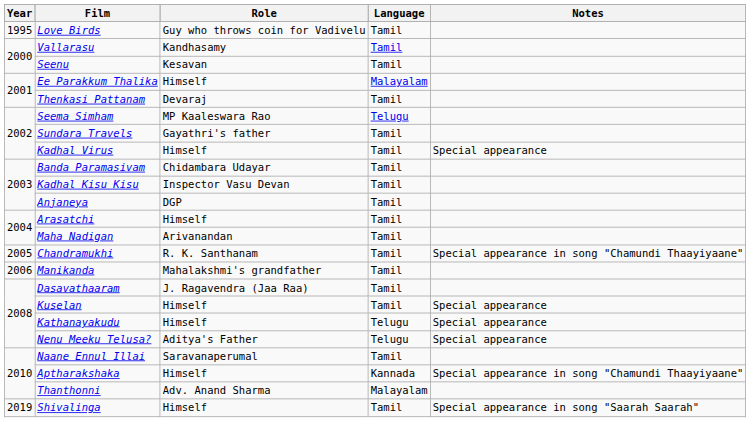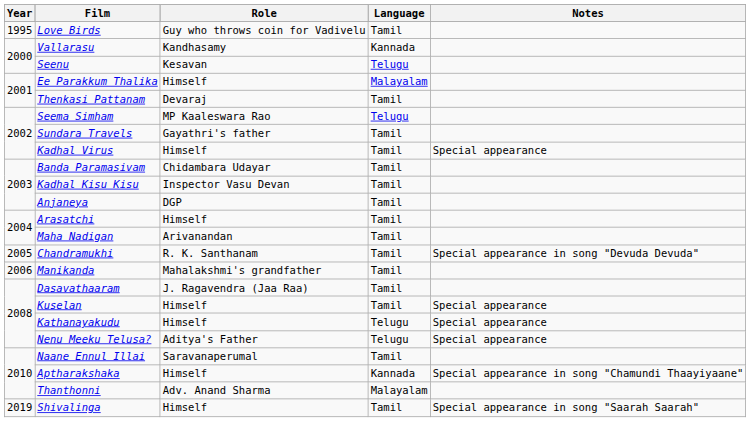Vallarasu | Language: Tamil -> Kannada
Seenu | Language: Tamil -> Telugu
Chandramukhi | Notes: Special appearance in song "Chamundi Thaayiyaane" -> Special appearance in song "Devuda Devuda"
